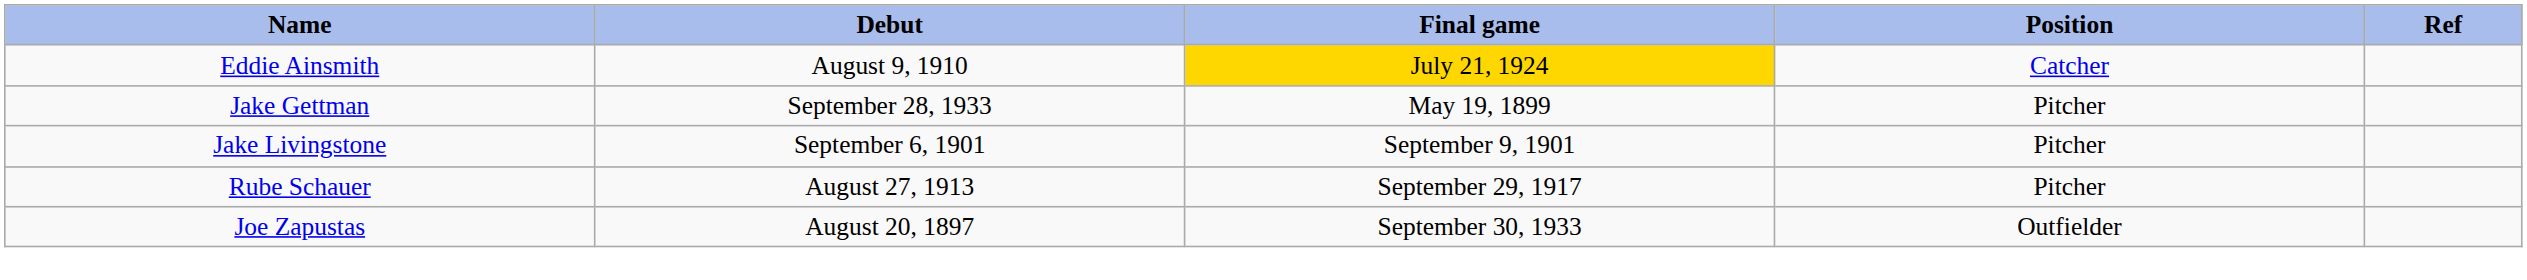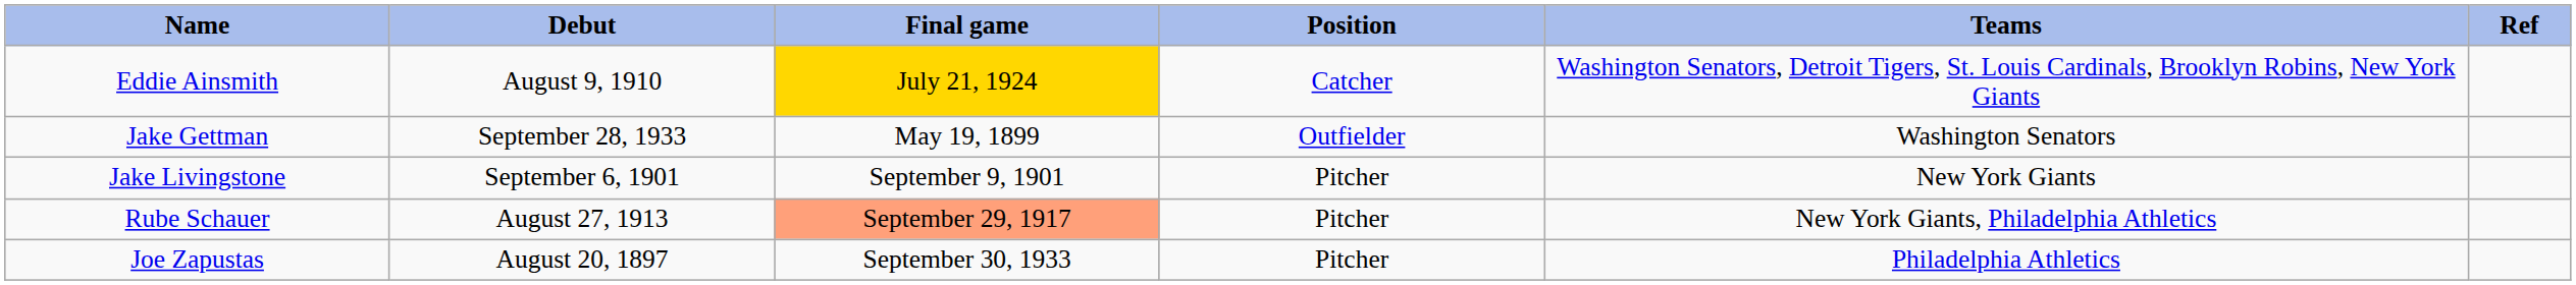+ column: Teams | Washington Senators, Detroit Tigers, St. Louis Cardinals, Brooklyn Robins, New York Giants | Washington Senators | New York Giants | New York Giants, Philadelphia Athletics | Philadelphia Athletics
Jake Gettman | Position: Pitcher -> Outfielder
Rube Schauer | Final game: no background -> lightsalmon background
Joe Zapustas | Position: Outfielder -> Pitcher
